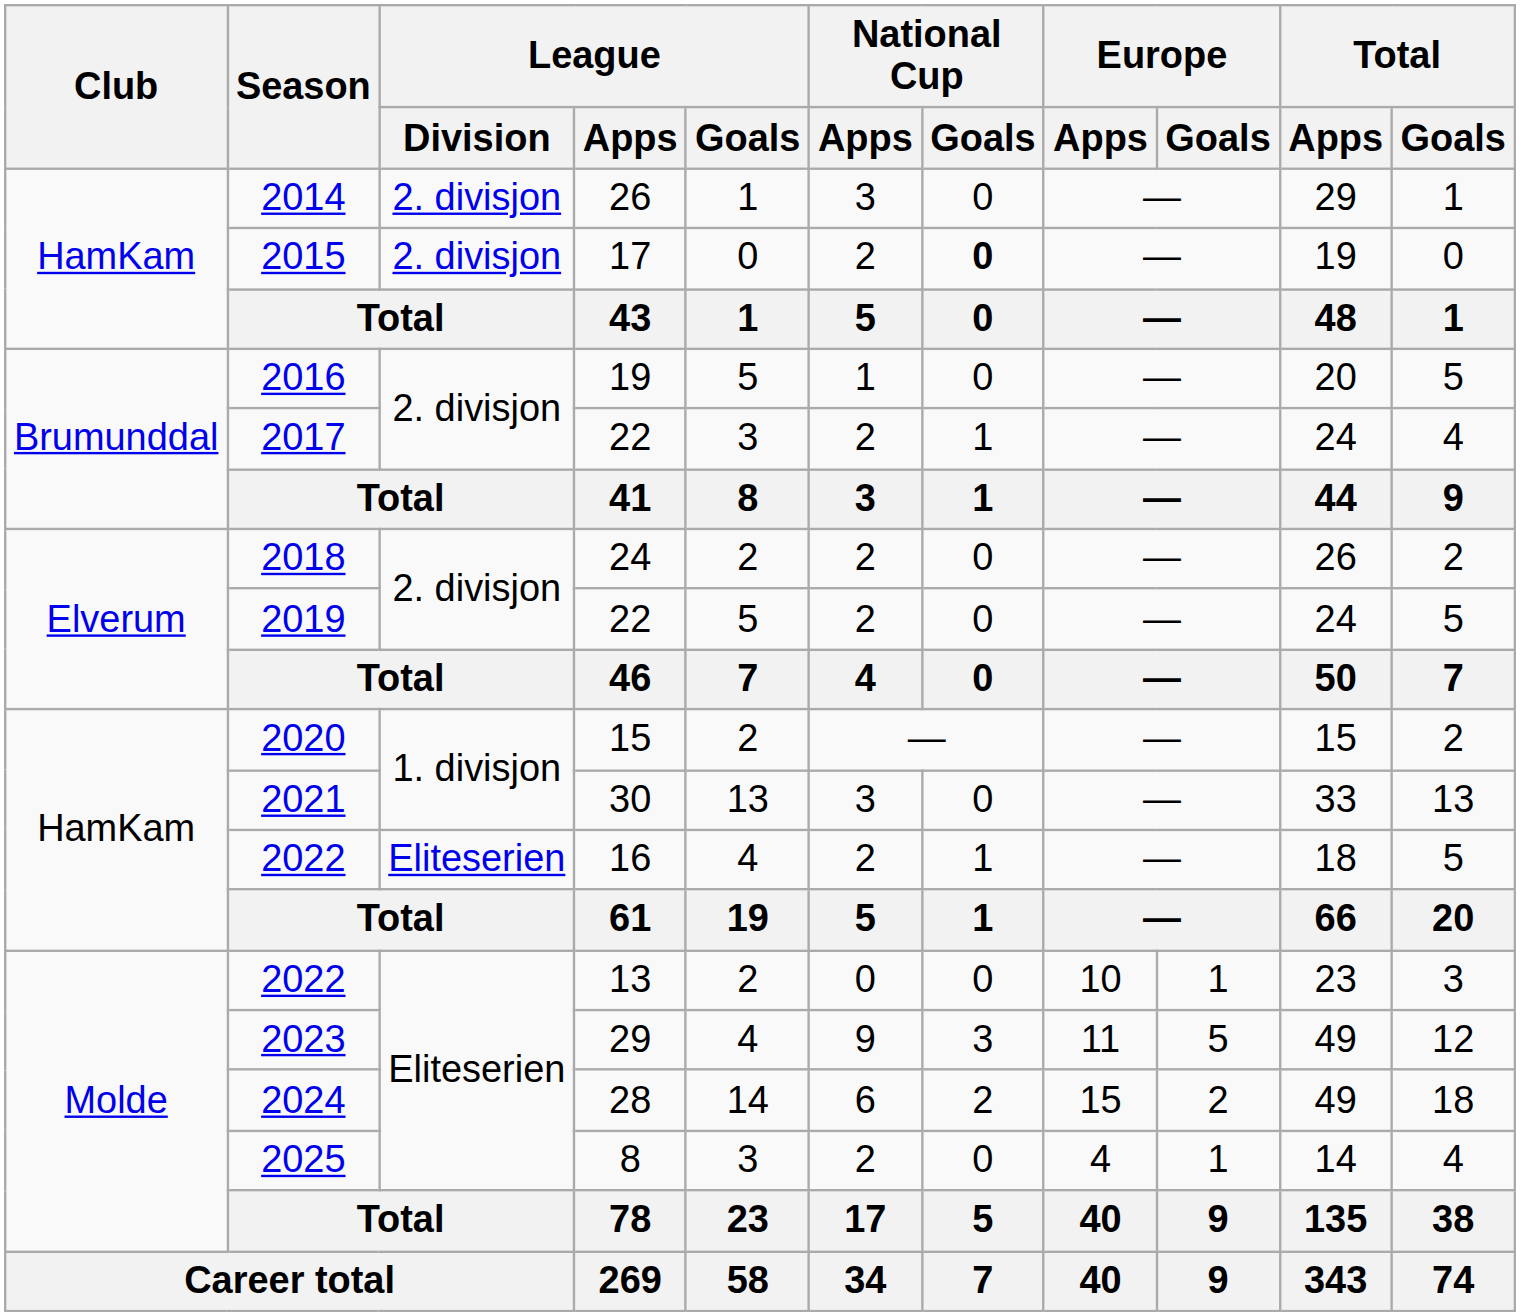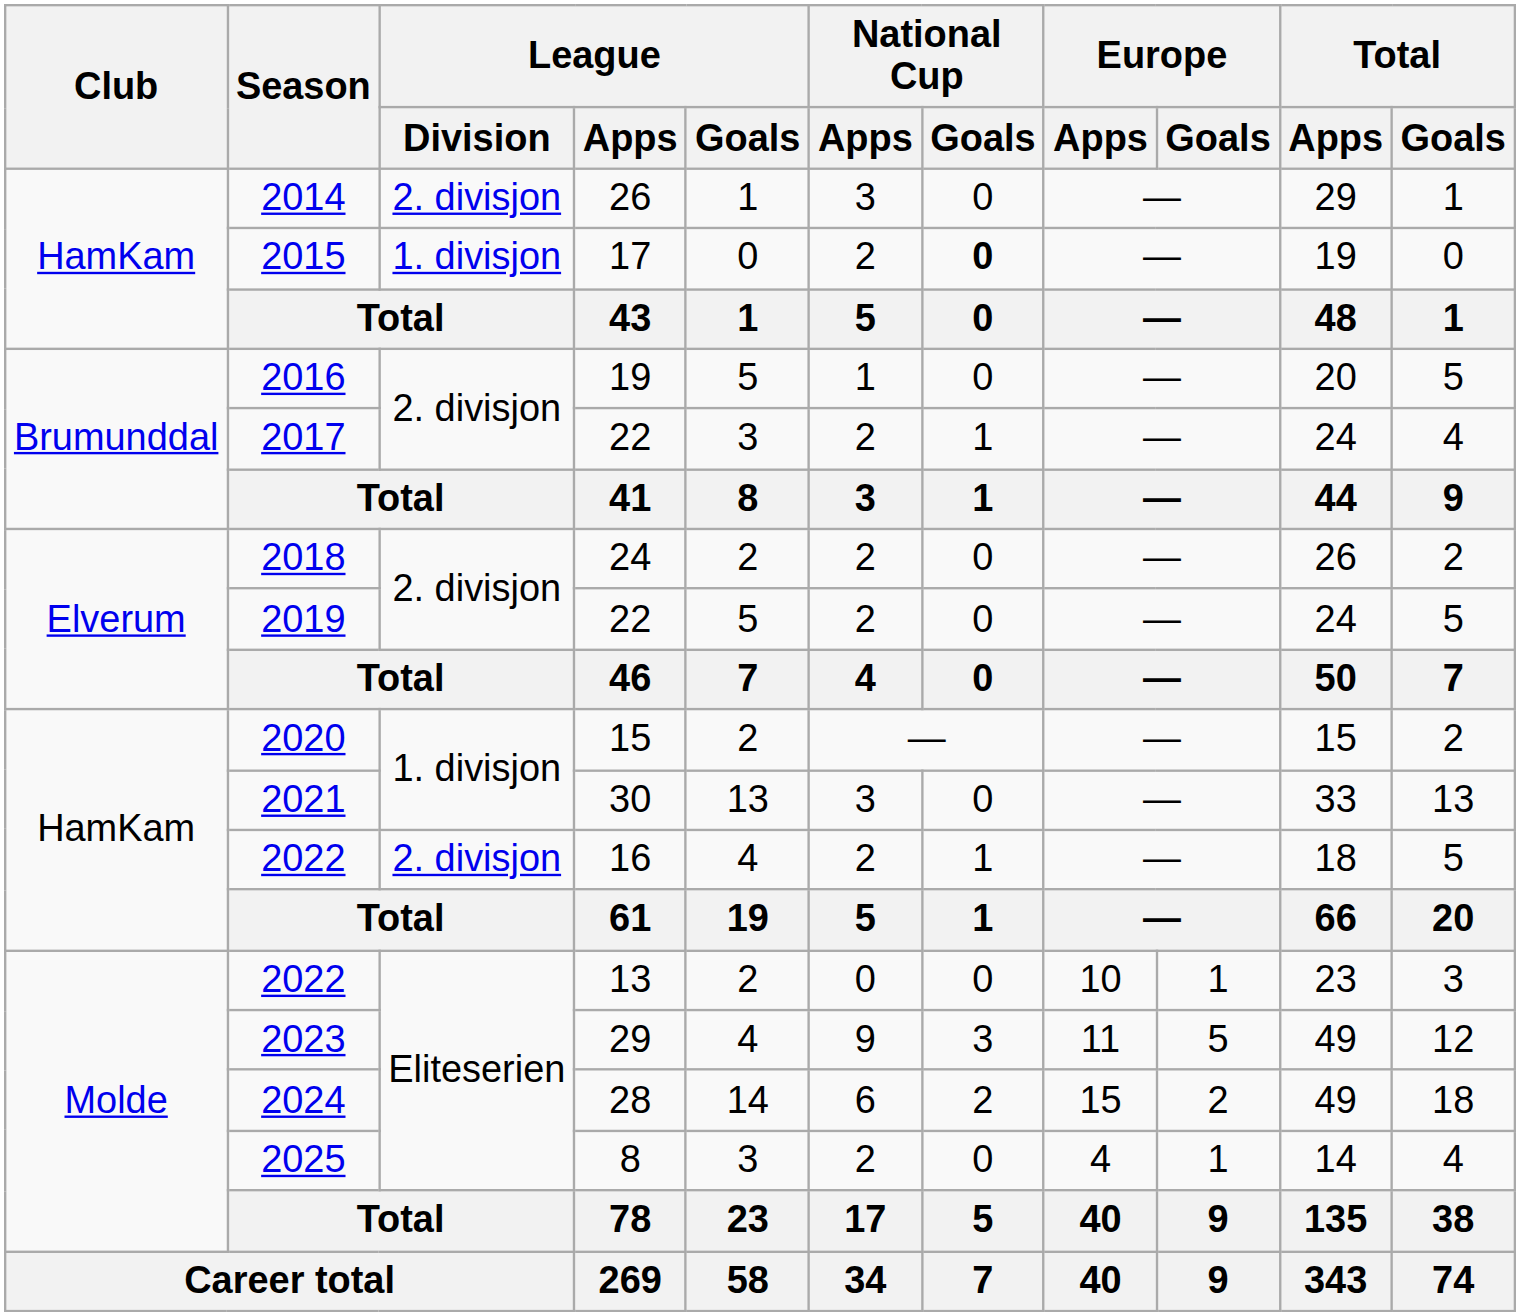2015 | League / Division: 2. divisjon -> 1. divisjon
2022 / 16 | League / Division: Eliteserien -> 2. divisjon
